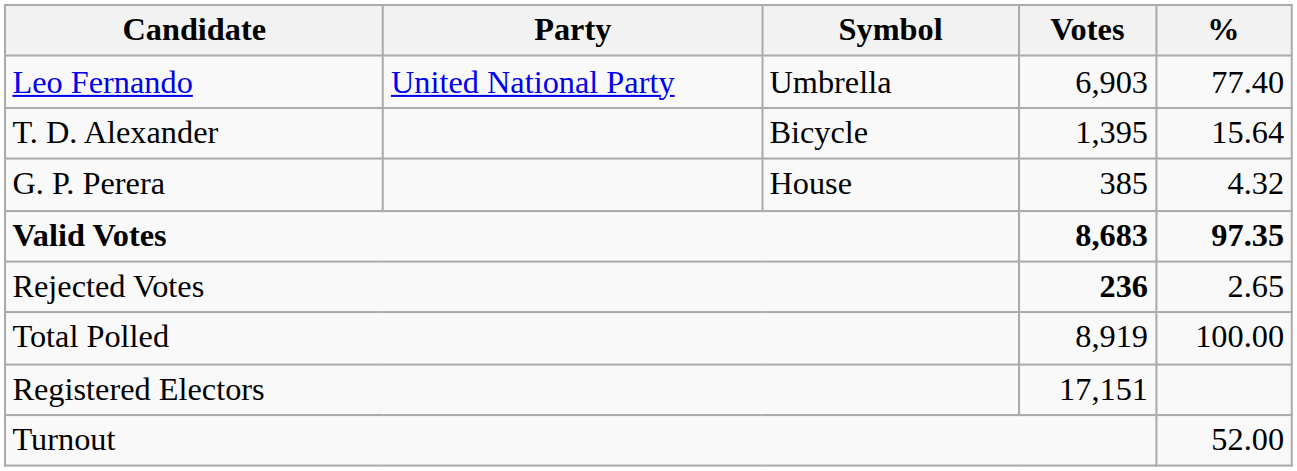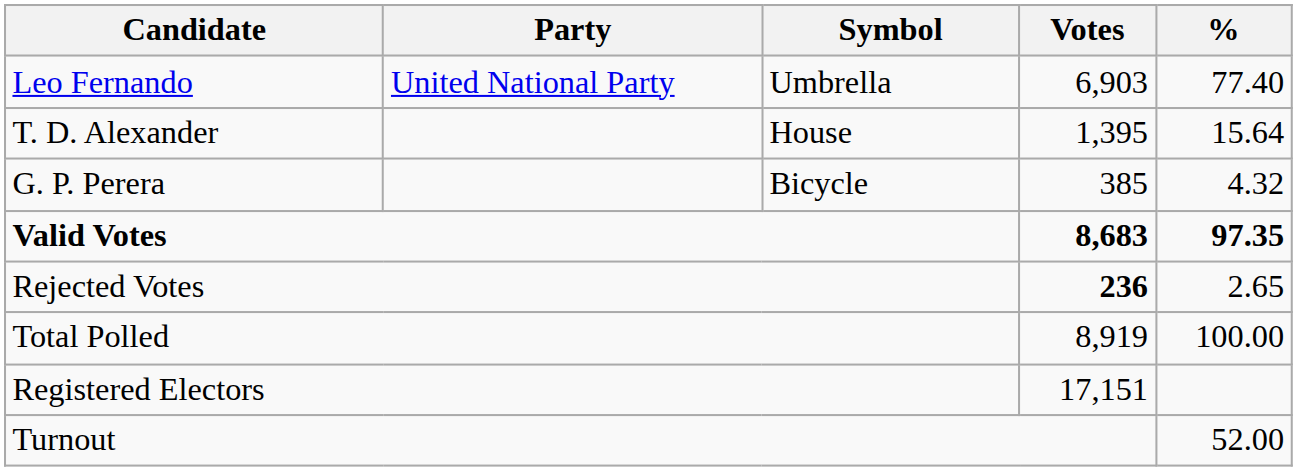T. D. Alexander | Symbol: Bicycle -> House
G. P. Perera | Symbol: House -> Bicycle
